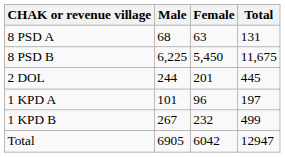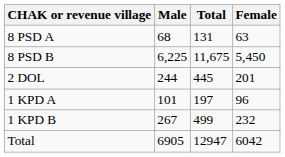columns swapped: Female <-> Total
